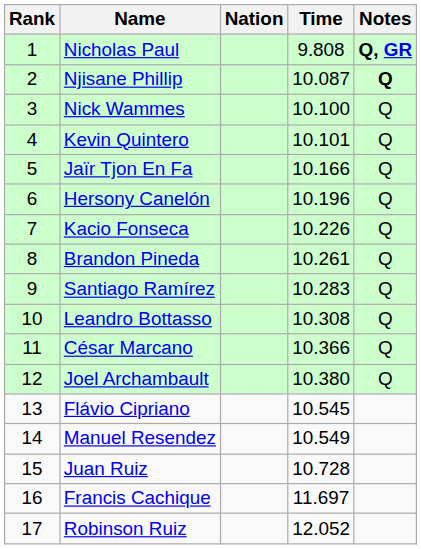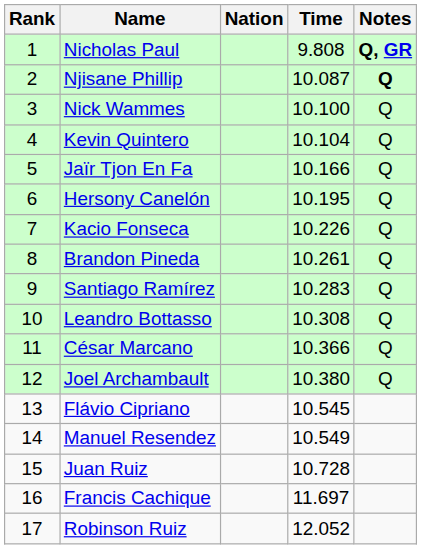Kevin Quintero | Time: 10.101 -> 10.104
Hersony Canelón | Time: 10.196 -> 10.195
